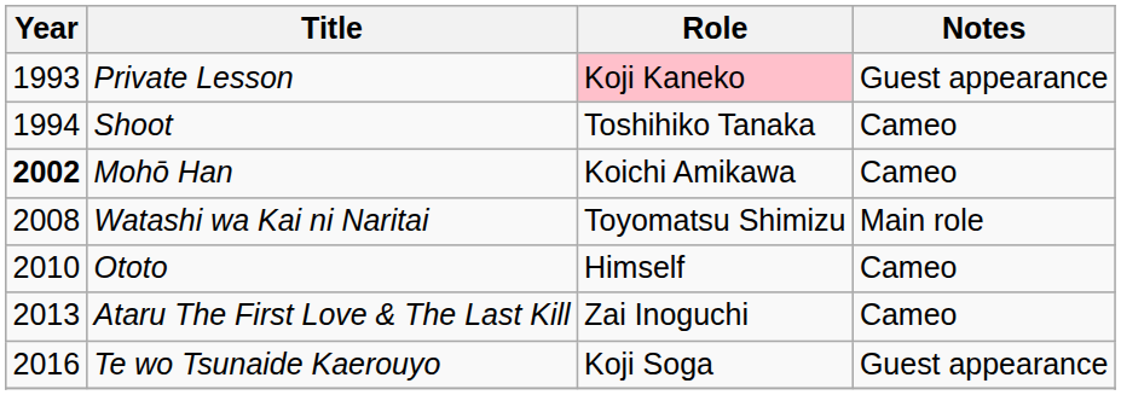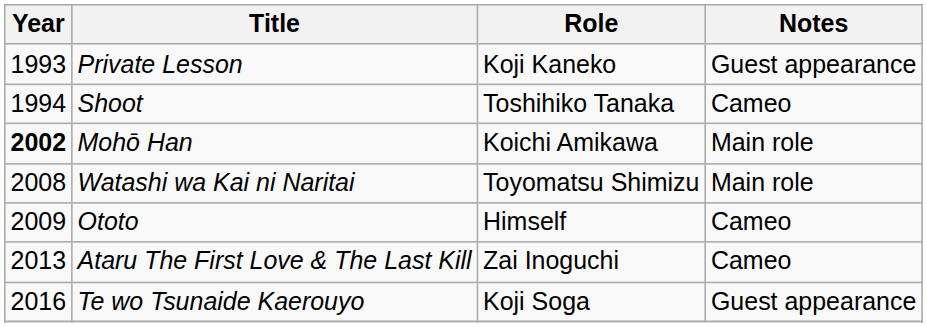Private Lesson | Role: pink background -> no background
Mohō Han | Notes: Cameo -> Main role
Ototo | Year: 2010 -> 2009
